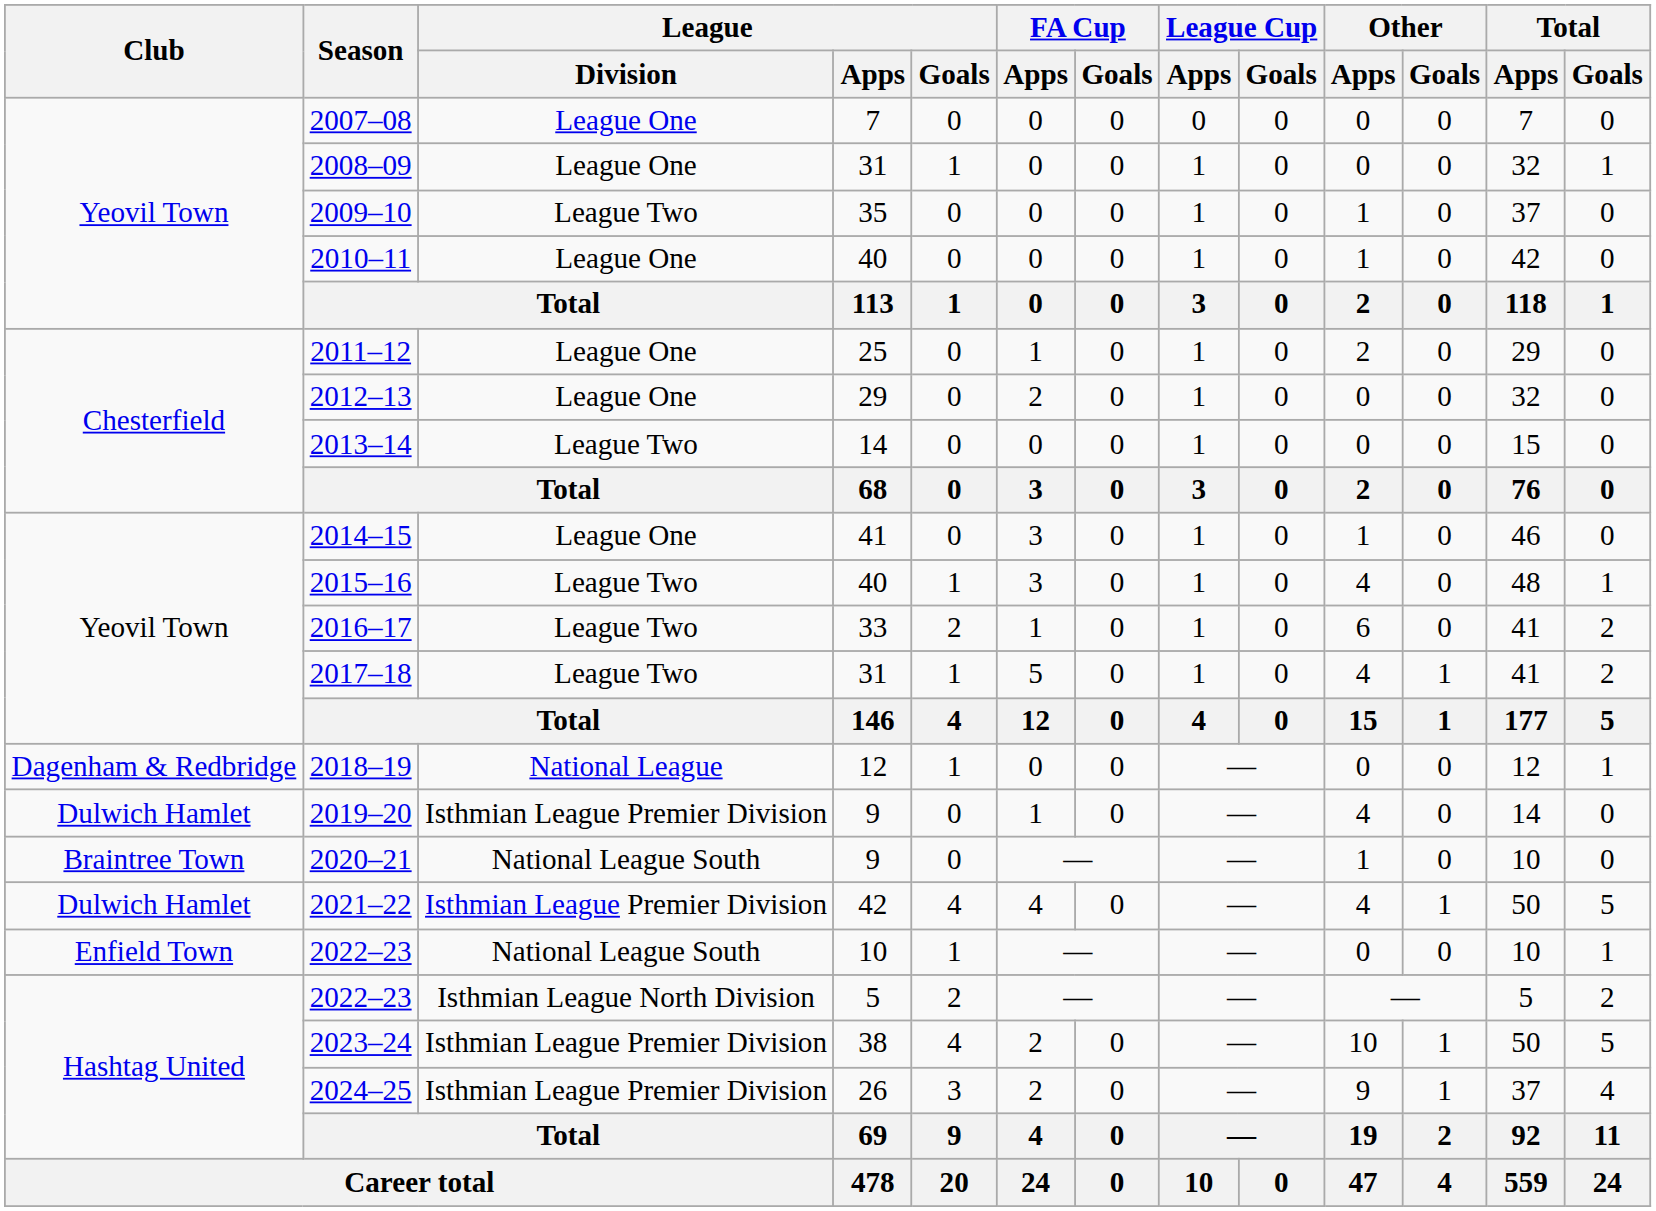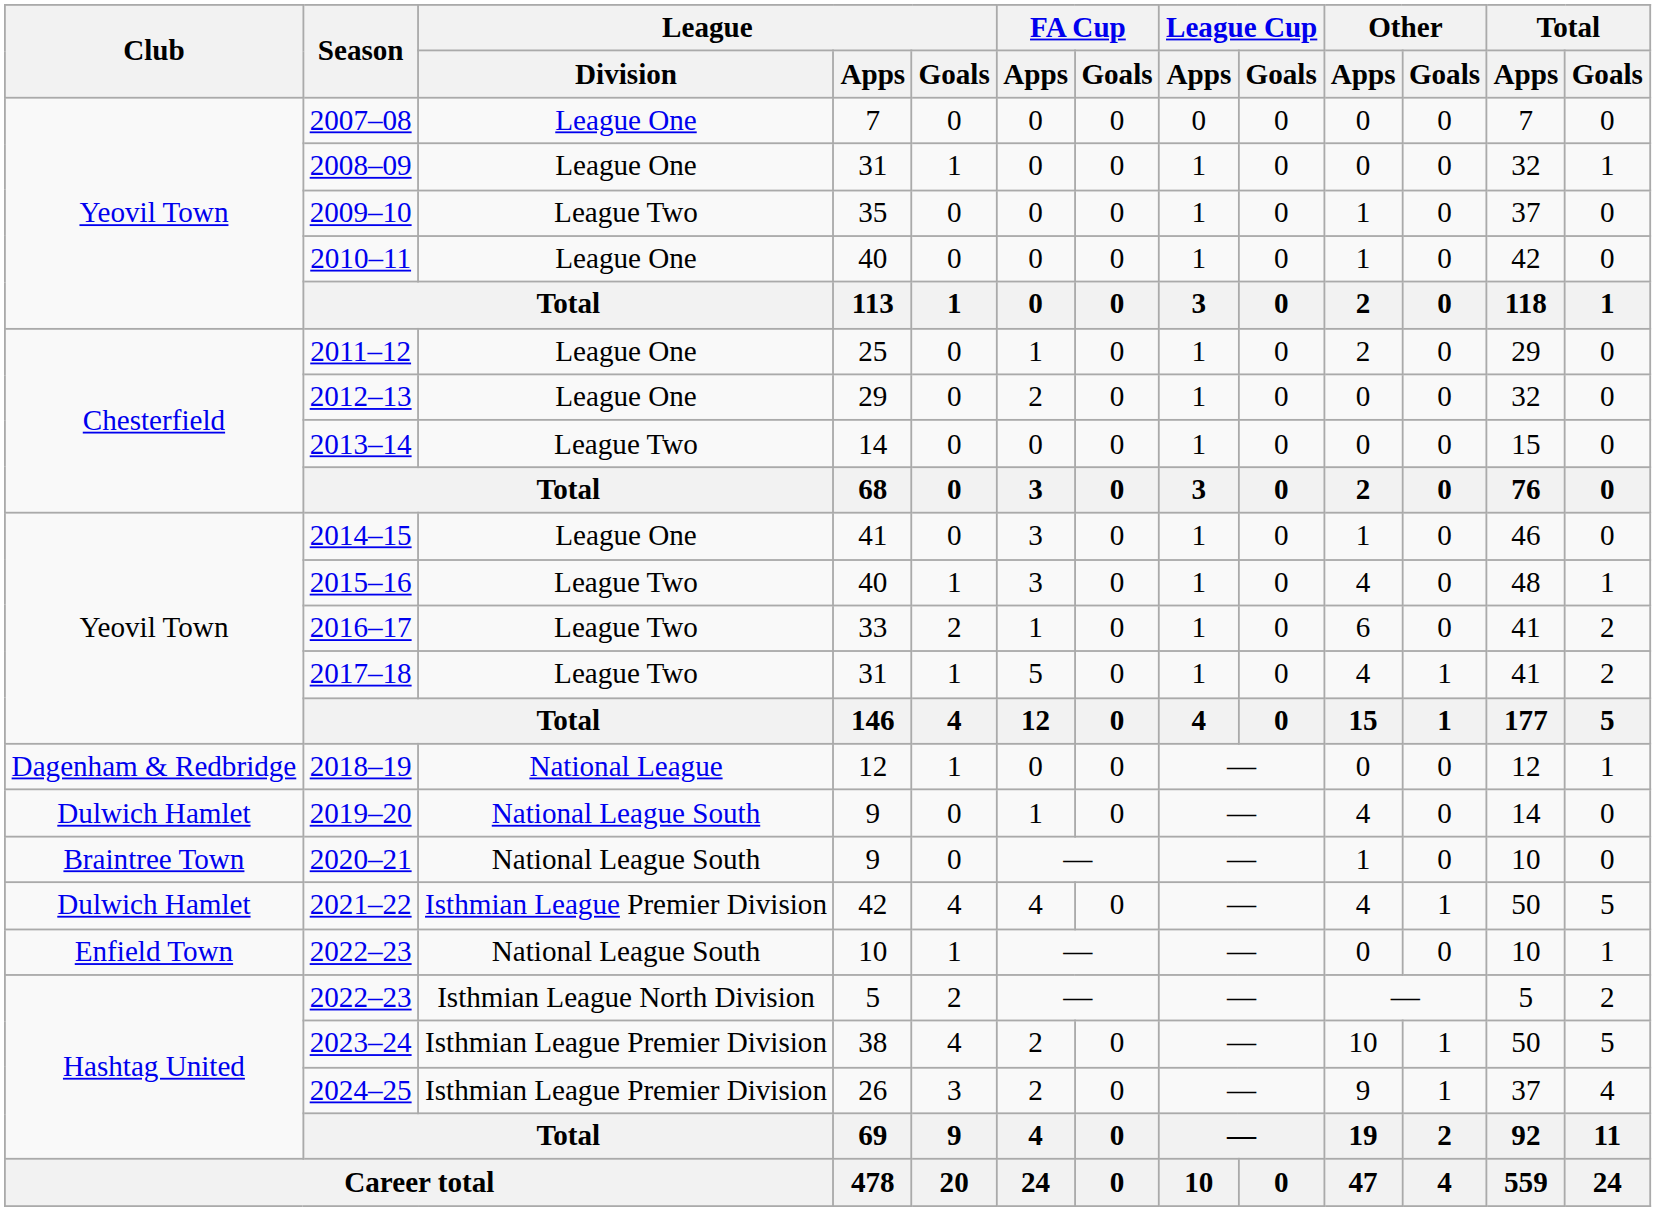2019–20 | League / Division: Isthmian League Premier Division -> National League South
